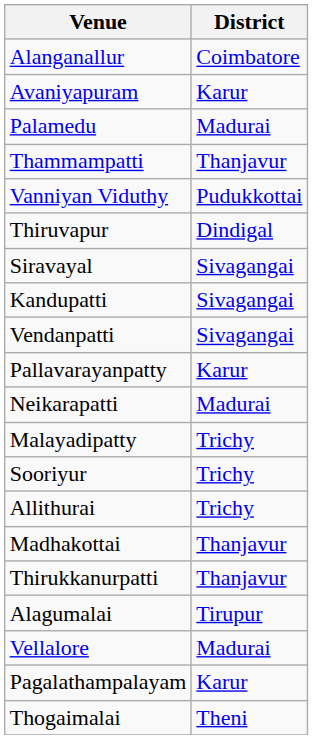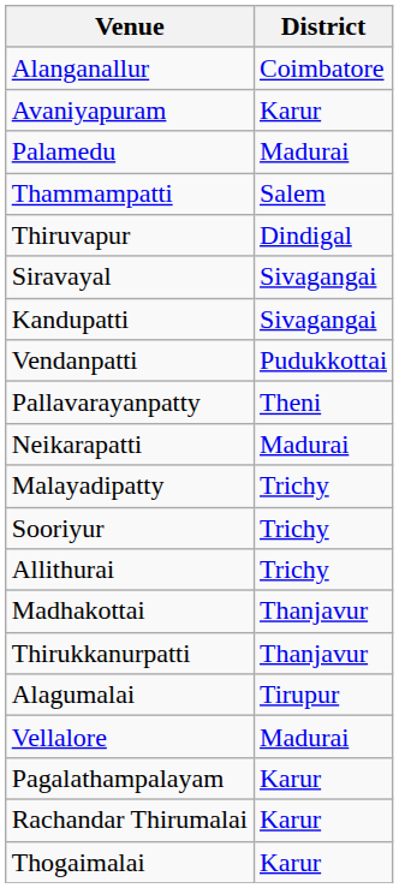Thammampatti | District: Thanjavur -> Salem
- row: Vanniyan Viduthy | Pudukkottai
Vendanpatti | District: Sivagangai -> Pudukkottai
Pallavarayanpatty | District: Karur -> Theni
+ row: Rachandar Thirumalai | Karur
Thogaimalai | District: Theni -> Karur
